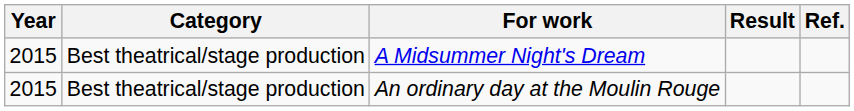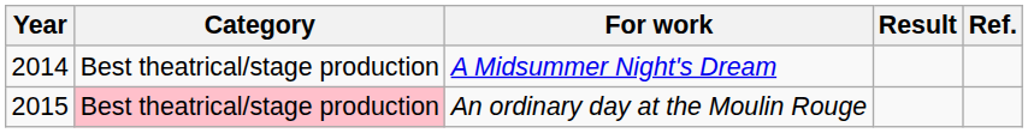A Midsummer Night's Dream | Year: 2015 -> 2014
An ordinary day at the Moulin Rouge | Category: no background -> pink background
